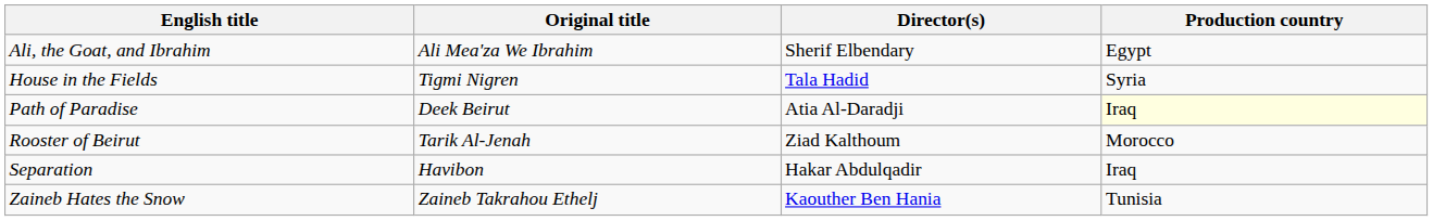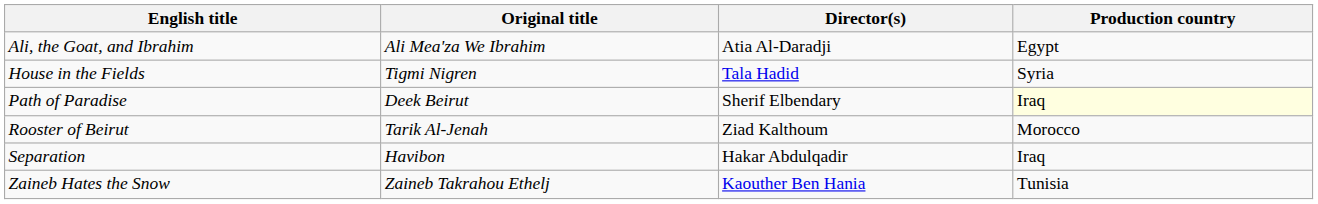Ali, the Goat, and Ibrahim | Director(s): Sherif Elbendary -> Atia Al-Daradji
Path of Paradise | Director(s): Atia Al-Daradji -> Sherif Elbendary
